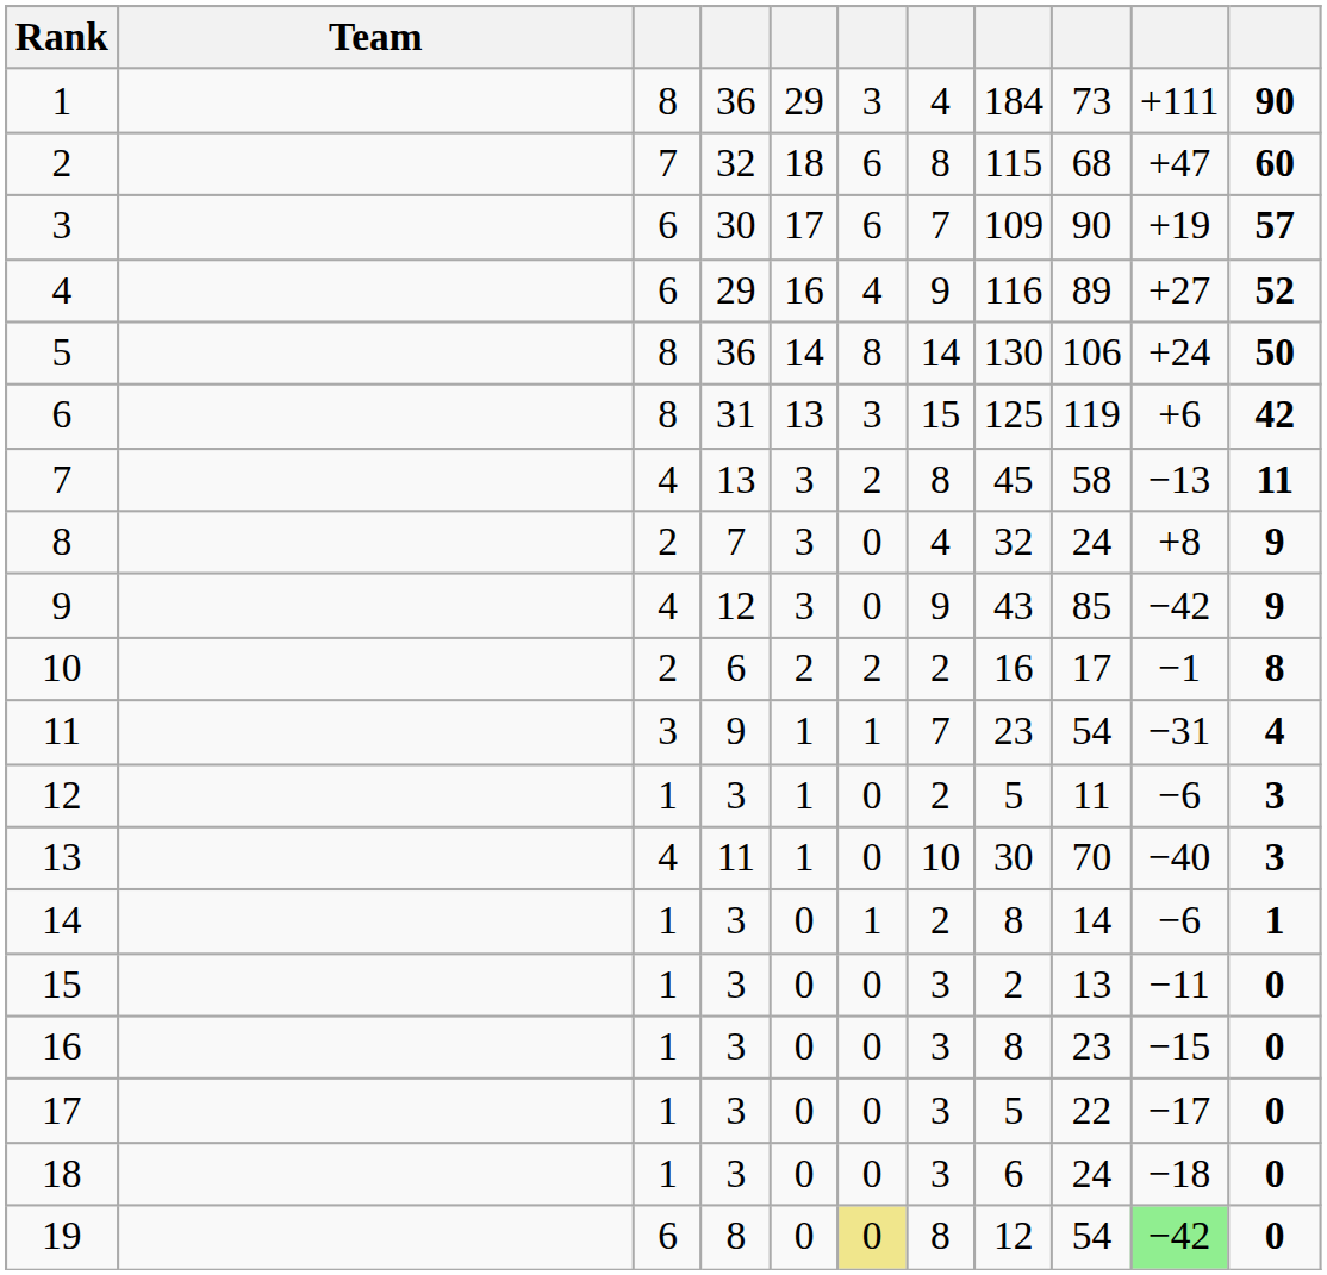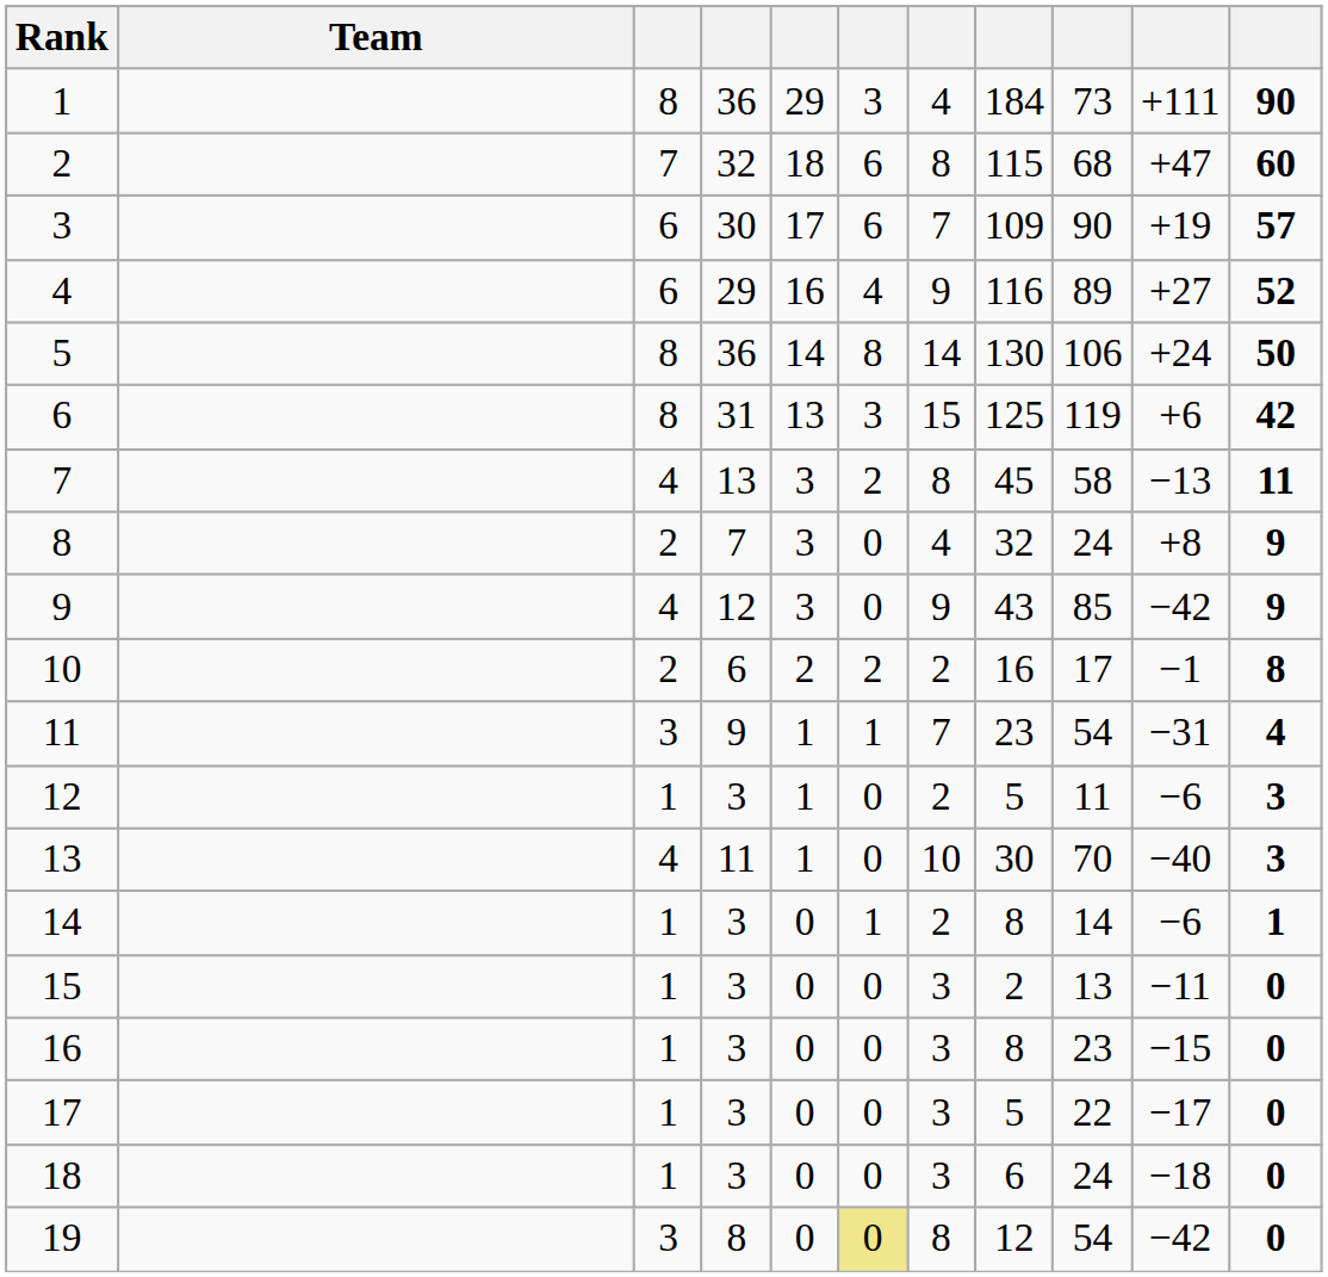19 | column 3: 6 -> 3
19 | column 10: lightgreen background -> no background
